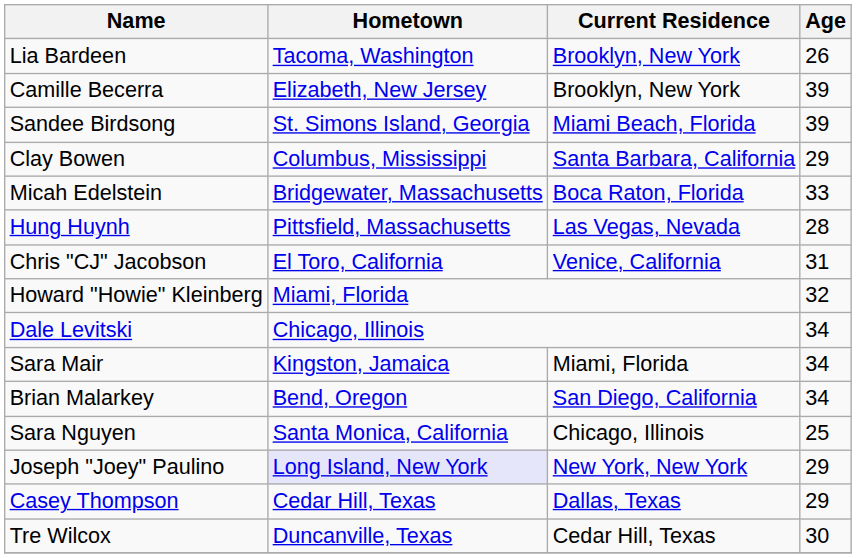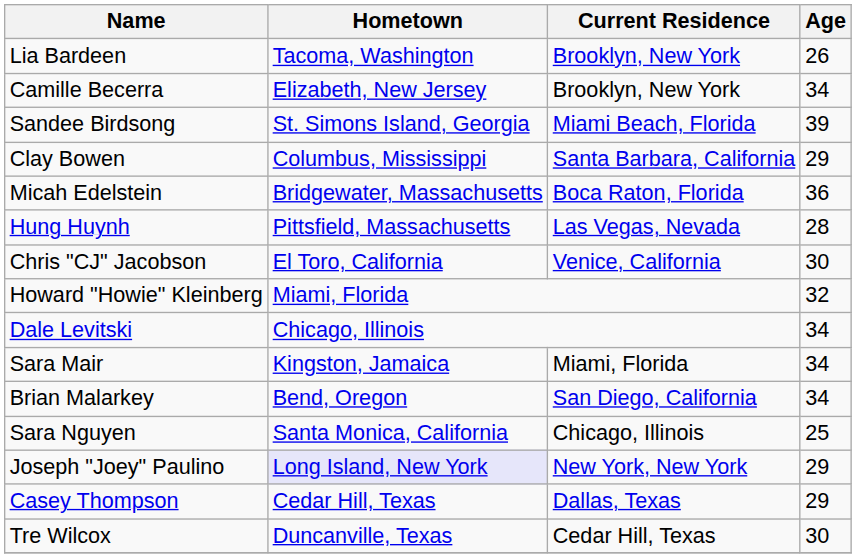Camille Becerra | Age: 39 -> 34
Micah Edelstein | Age: 33 -> 36
Chris "CJ" Jacobson | Age: 31 -> 30
